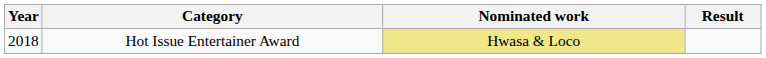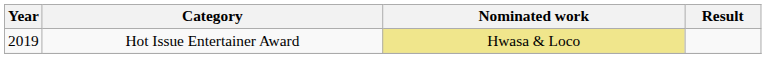Hot Issue Entertainer Award | Year: 2018 -> 2019
